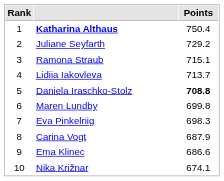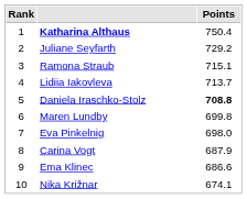Eva Pinkelnig | Points: 698.3 -> 698.0
